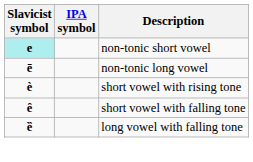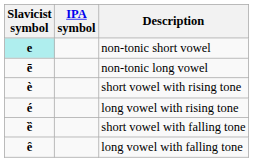+ row: é | long vowel with rising tone
short vowel with falling tone | Slavicist symbol: ȇ -> ȅ
long vowel with falling tone | Slavicist symbol: ȅ -> ȇ
